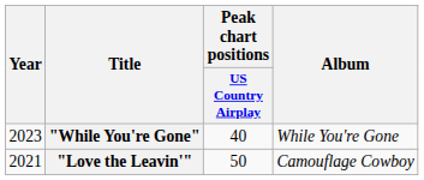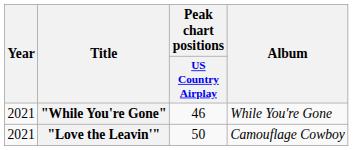"While You're Gone" | Year: 2023 -> 2021
"While You're Gone" | Peak chart positions / US Country Airplay: 40 -> 46
